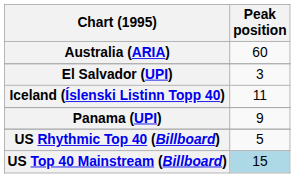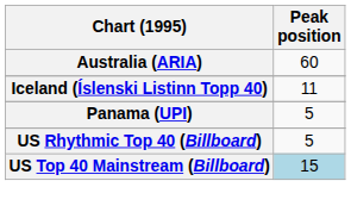- row: El Salvador (UPI) | 3
Panama (UPI) | Peak position: 9 -> 5
